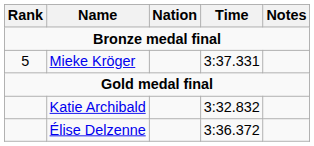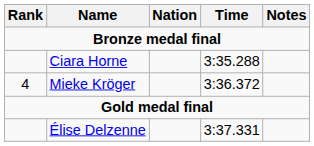+ row: Ciara Horne | 3:35.288
Mieke Kröger | Rank: 5 -> 4
Mieke Kröger | Time: 3:37.331 -> 3:36.372
- row: Katie Archibald | 3:32.832
Élise Delzenne | Time: 3:36.372 -> 3:37.331
